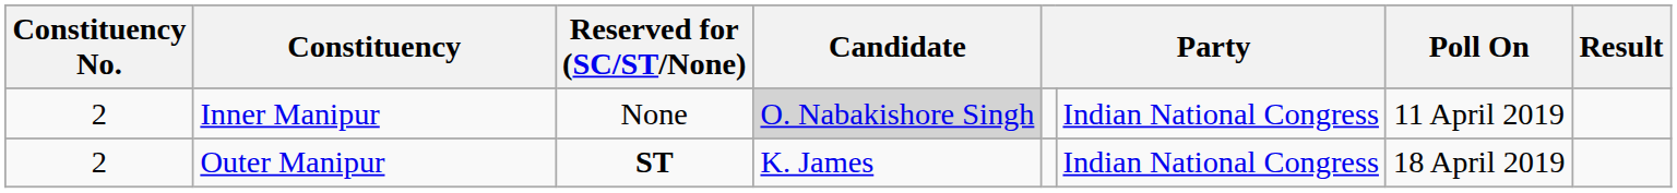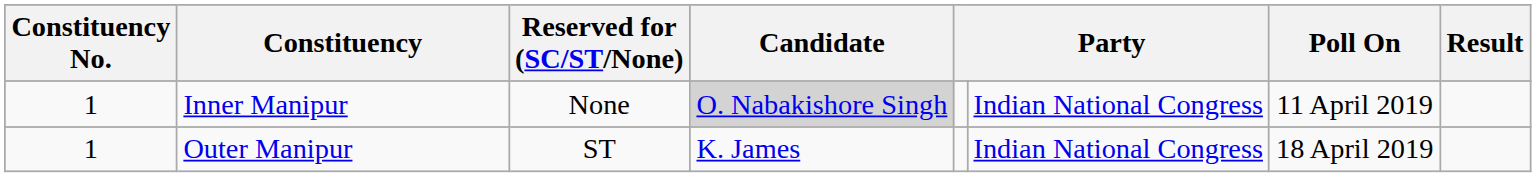Inner Manipur | Constituency No.: 2 -> 1
Outer Manipur | Constituency No.: 2 -> 1
Outer Manipur | Reserved for (SC/ST/None): bold -> normal
